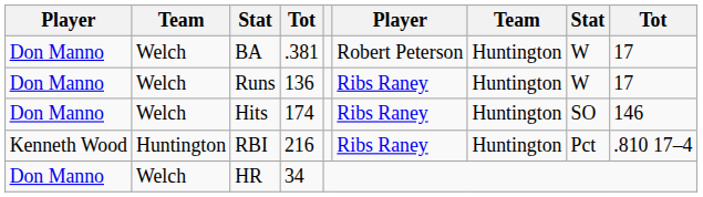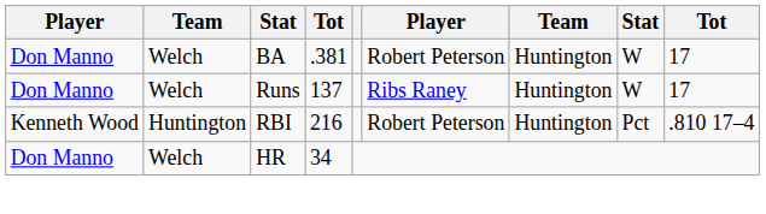Runs | column 4: 136 -> 137
- row: Don Manno | Welch | Hits | 174 | Ribs Raney | Huntington | SO | 146
RBI | column 6: Ribs Raney -> Robert Peterson
